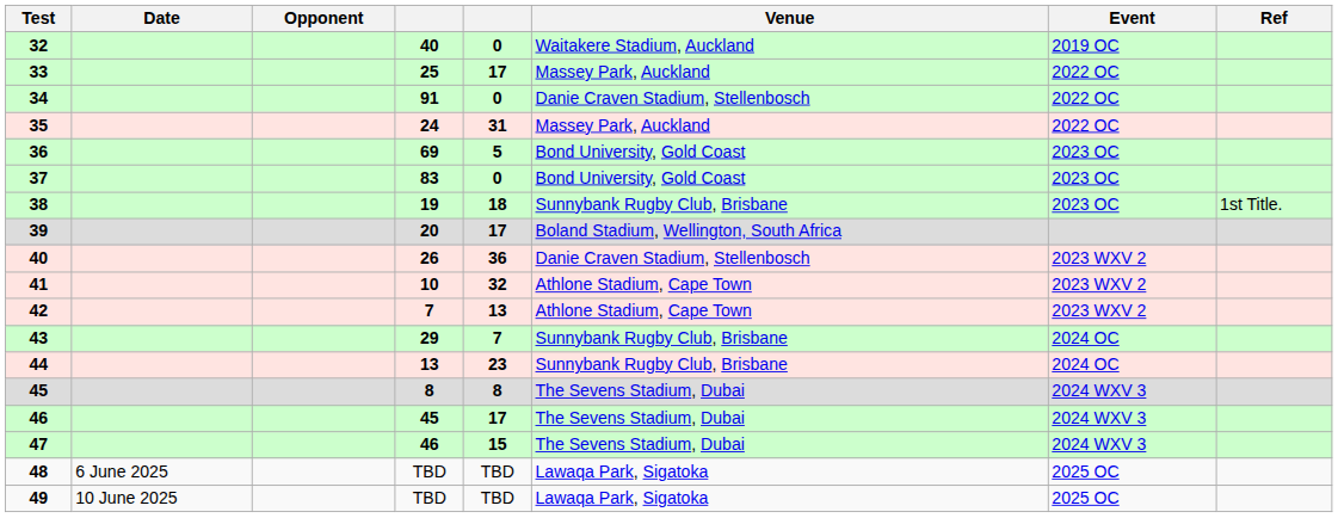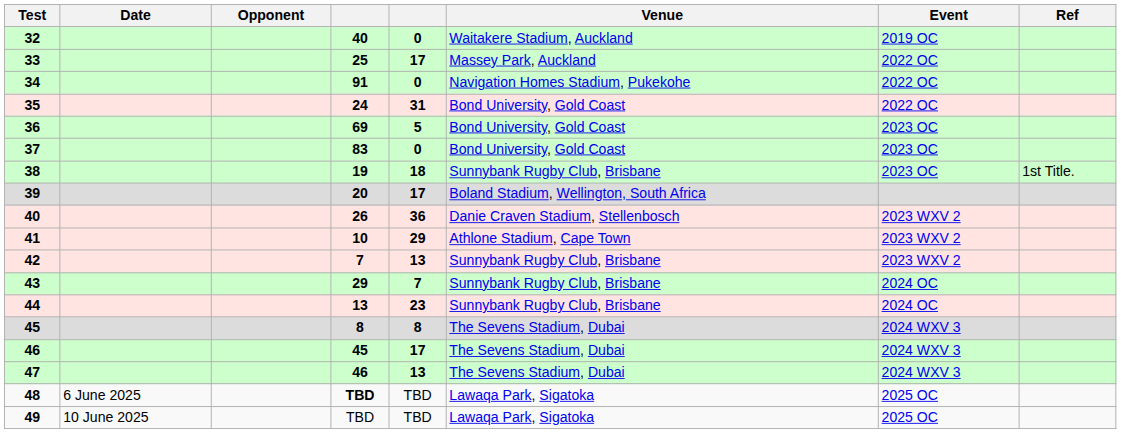34 | Venue: Danie Craven Stadium, Stellenbosch -> Navigation Homes Stadium, Pukekohe
35 | Venue: Massey Park, Auckland -> Bond University, Gold Coast
41 | column 5: 32 -> 29
42 | Venue: Athlone Stadium, Cape Town -> Sunnybank Rugby Club, Brisbane
47 | column 5: 15 -> 13
48 | column 4: normal -> bold
